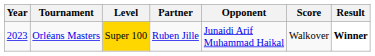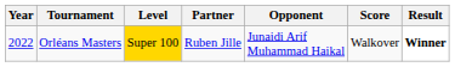Orléans Masters | Year: 2023 -> 2022
